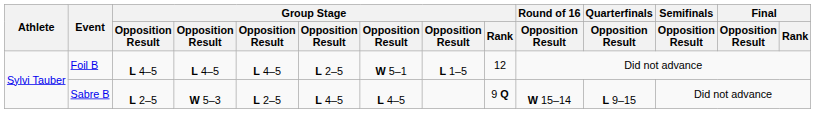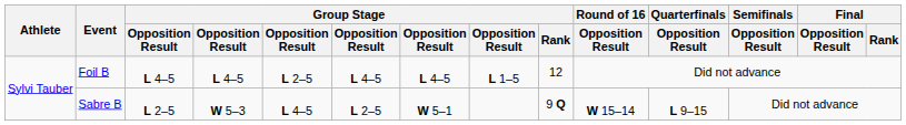Foil B | column 5: L 4–5 -> L 2–5
Foil B | column 6: L 2–5 -> L 4–5
Foil B | column 7: W 5–1 -> L 4–5
Sabre B | column 5: L 2–5 -> L 4–5
Sabre B | column 6: L 4–5 -> L 2–5
Sabre B | column 7: L 4–5 -> W 5–1
